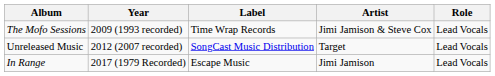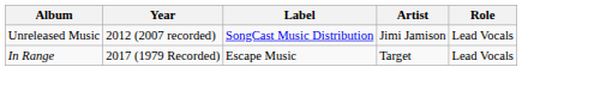- row: The Mofo Sessions | 2009 (1993 recorded) | Time Wrap Records | Jimi Jamison & Steve Cox | Lead Vocals
Unreleased Music | Artist: Target -> Jimi Jamison
In Range | Artist: Jimi Jamison -> Target
